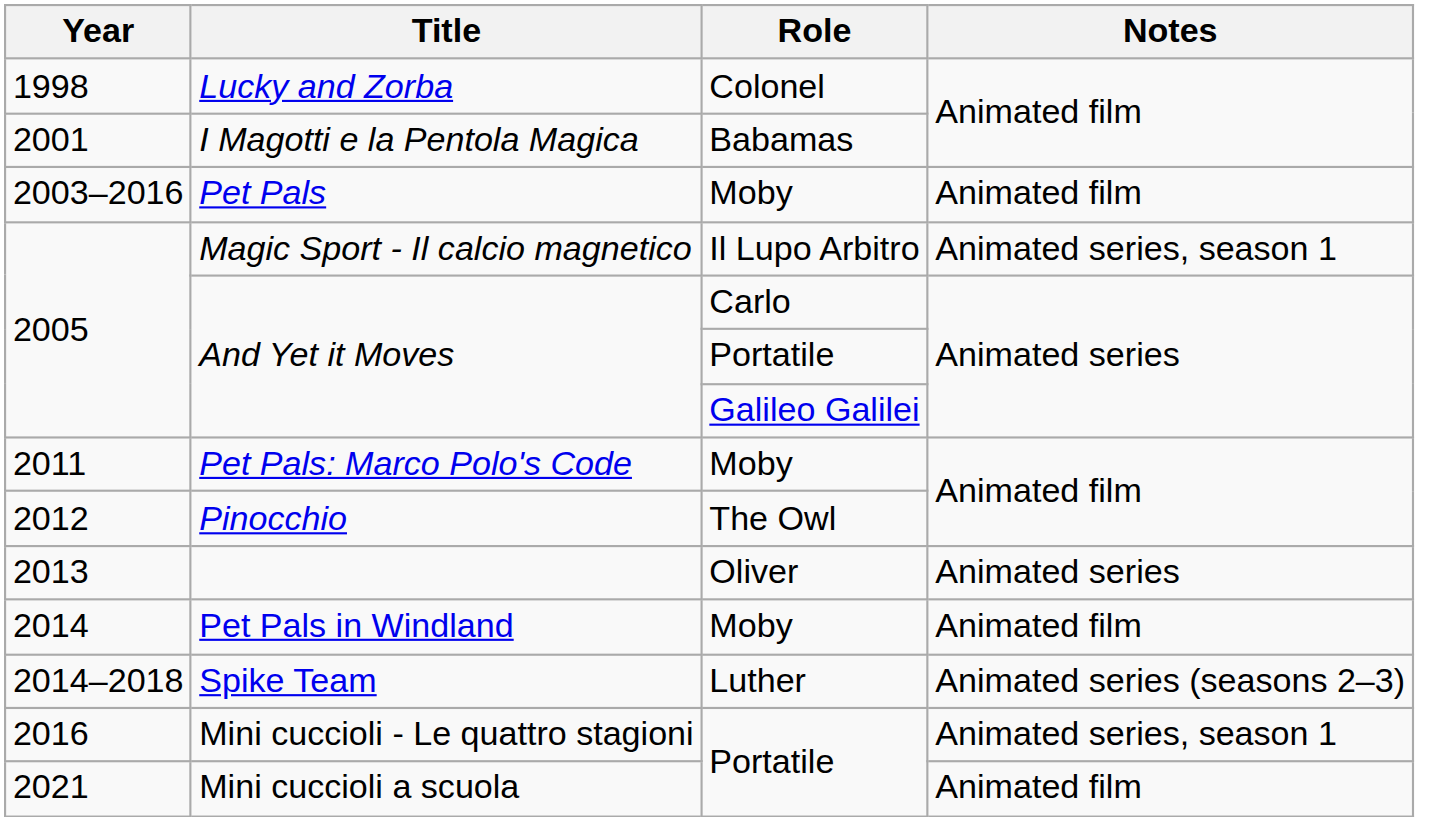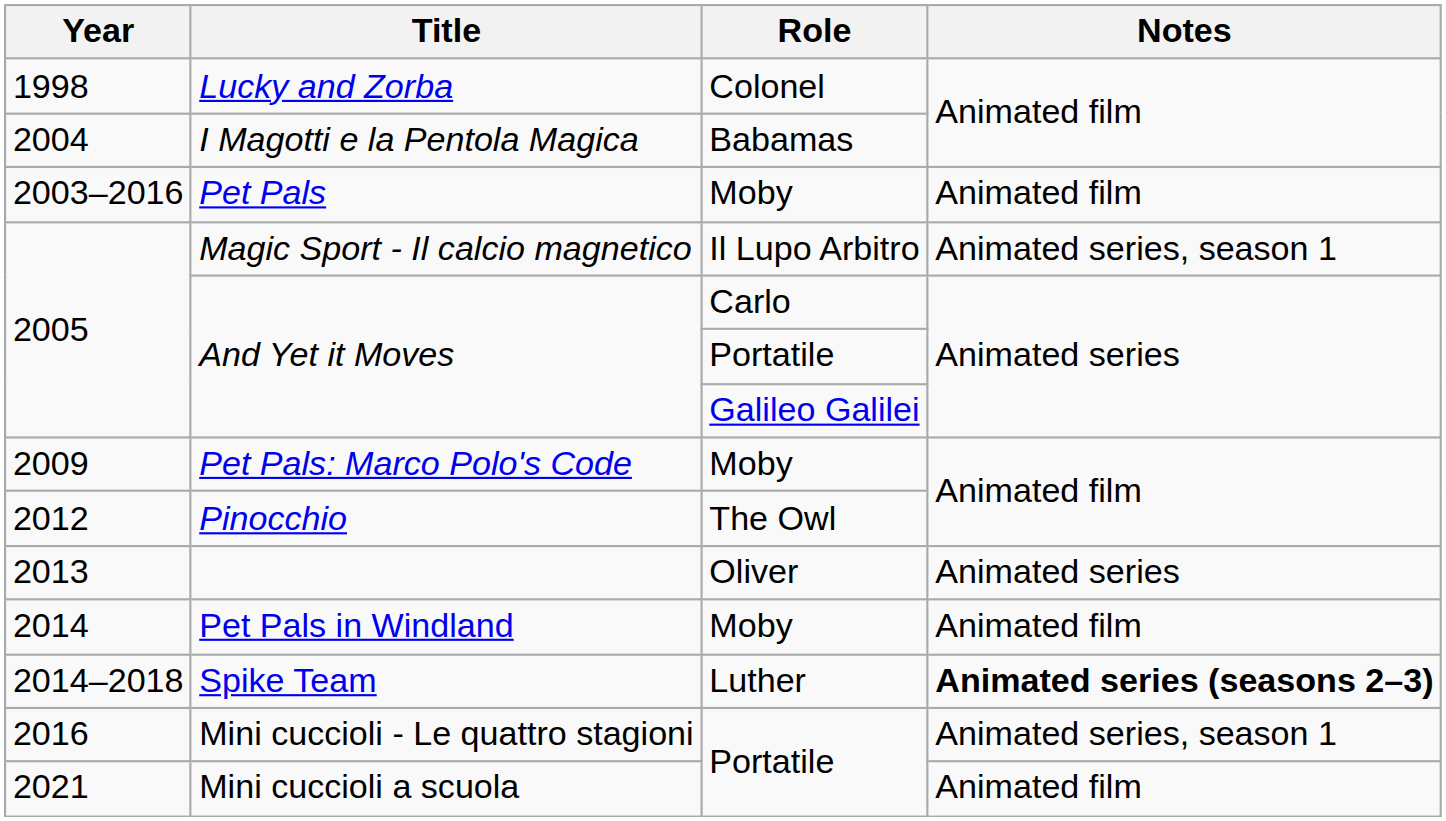I Magotti e la Pentola Magica | Year: 2001 -> 2004
Pet Pals: Marco Polo's Code | Year: 2011 -> 2009
Spike Team | Notes: normal -> bold
